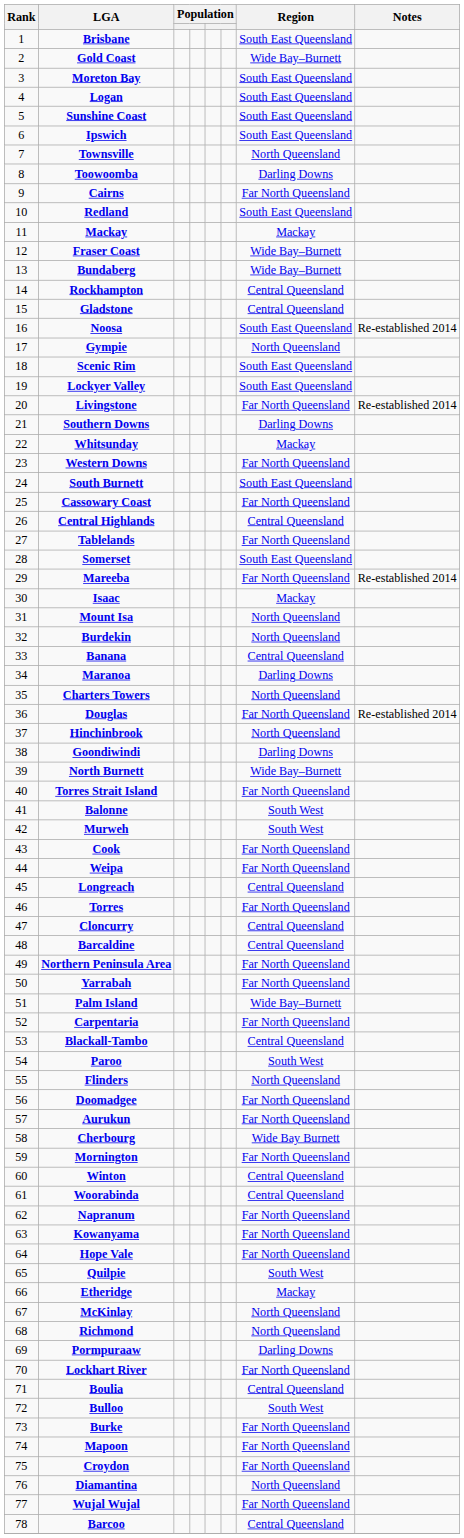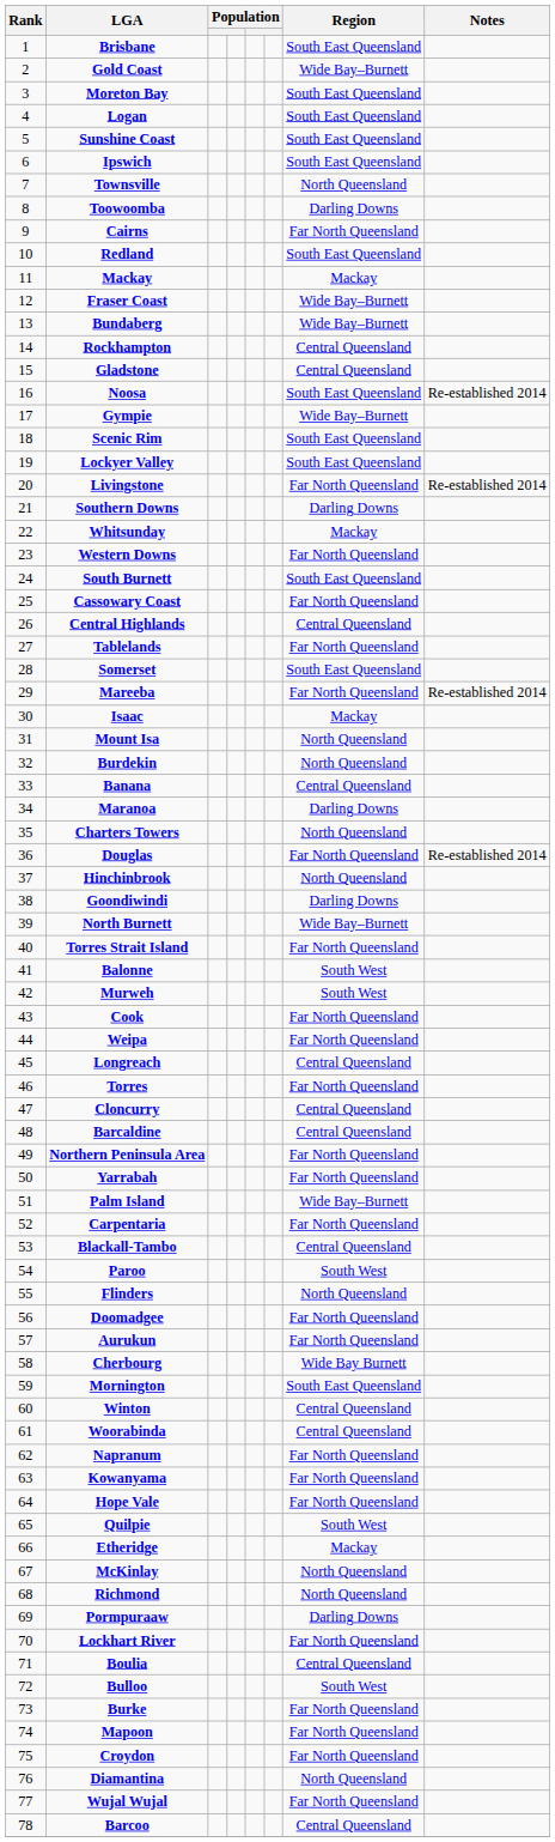Gympie | Region: North Queensland -> Wide Bay–Burnett
Mornington | Region: Far North Queensland -> South East Queensland
